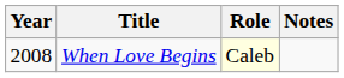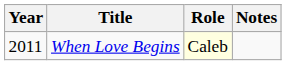When Love Begins | Year: 2008 -> 2011
